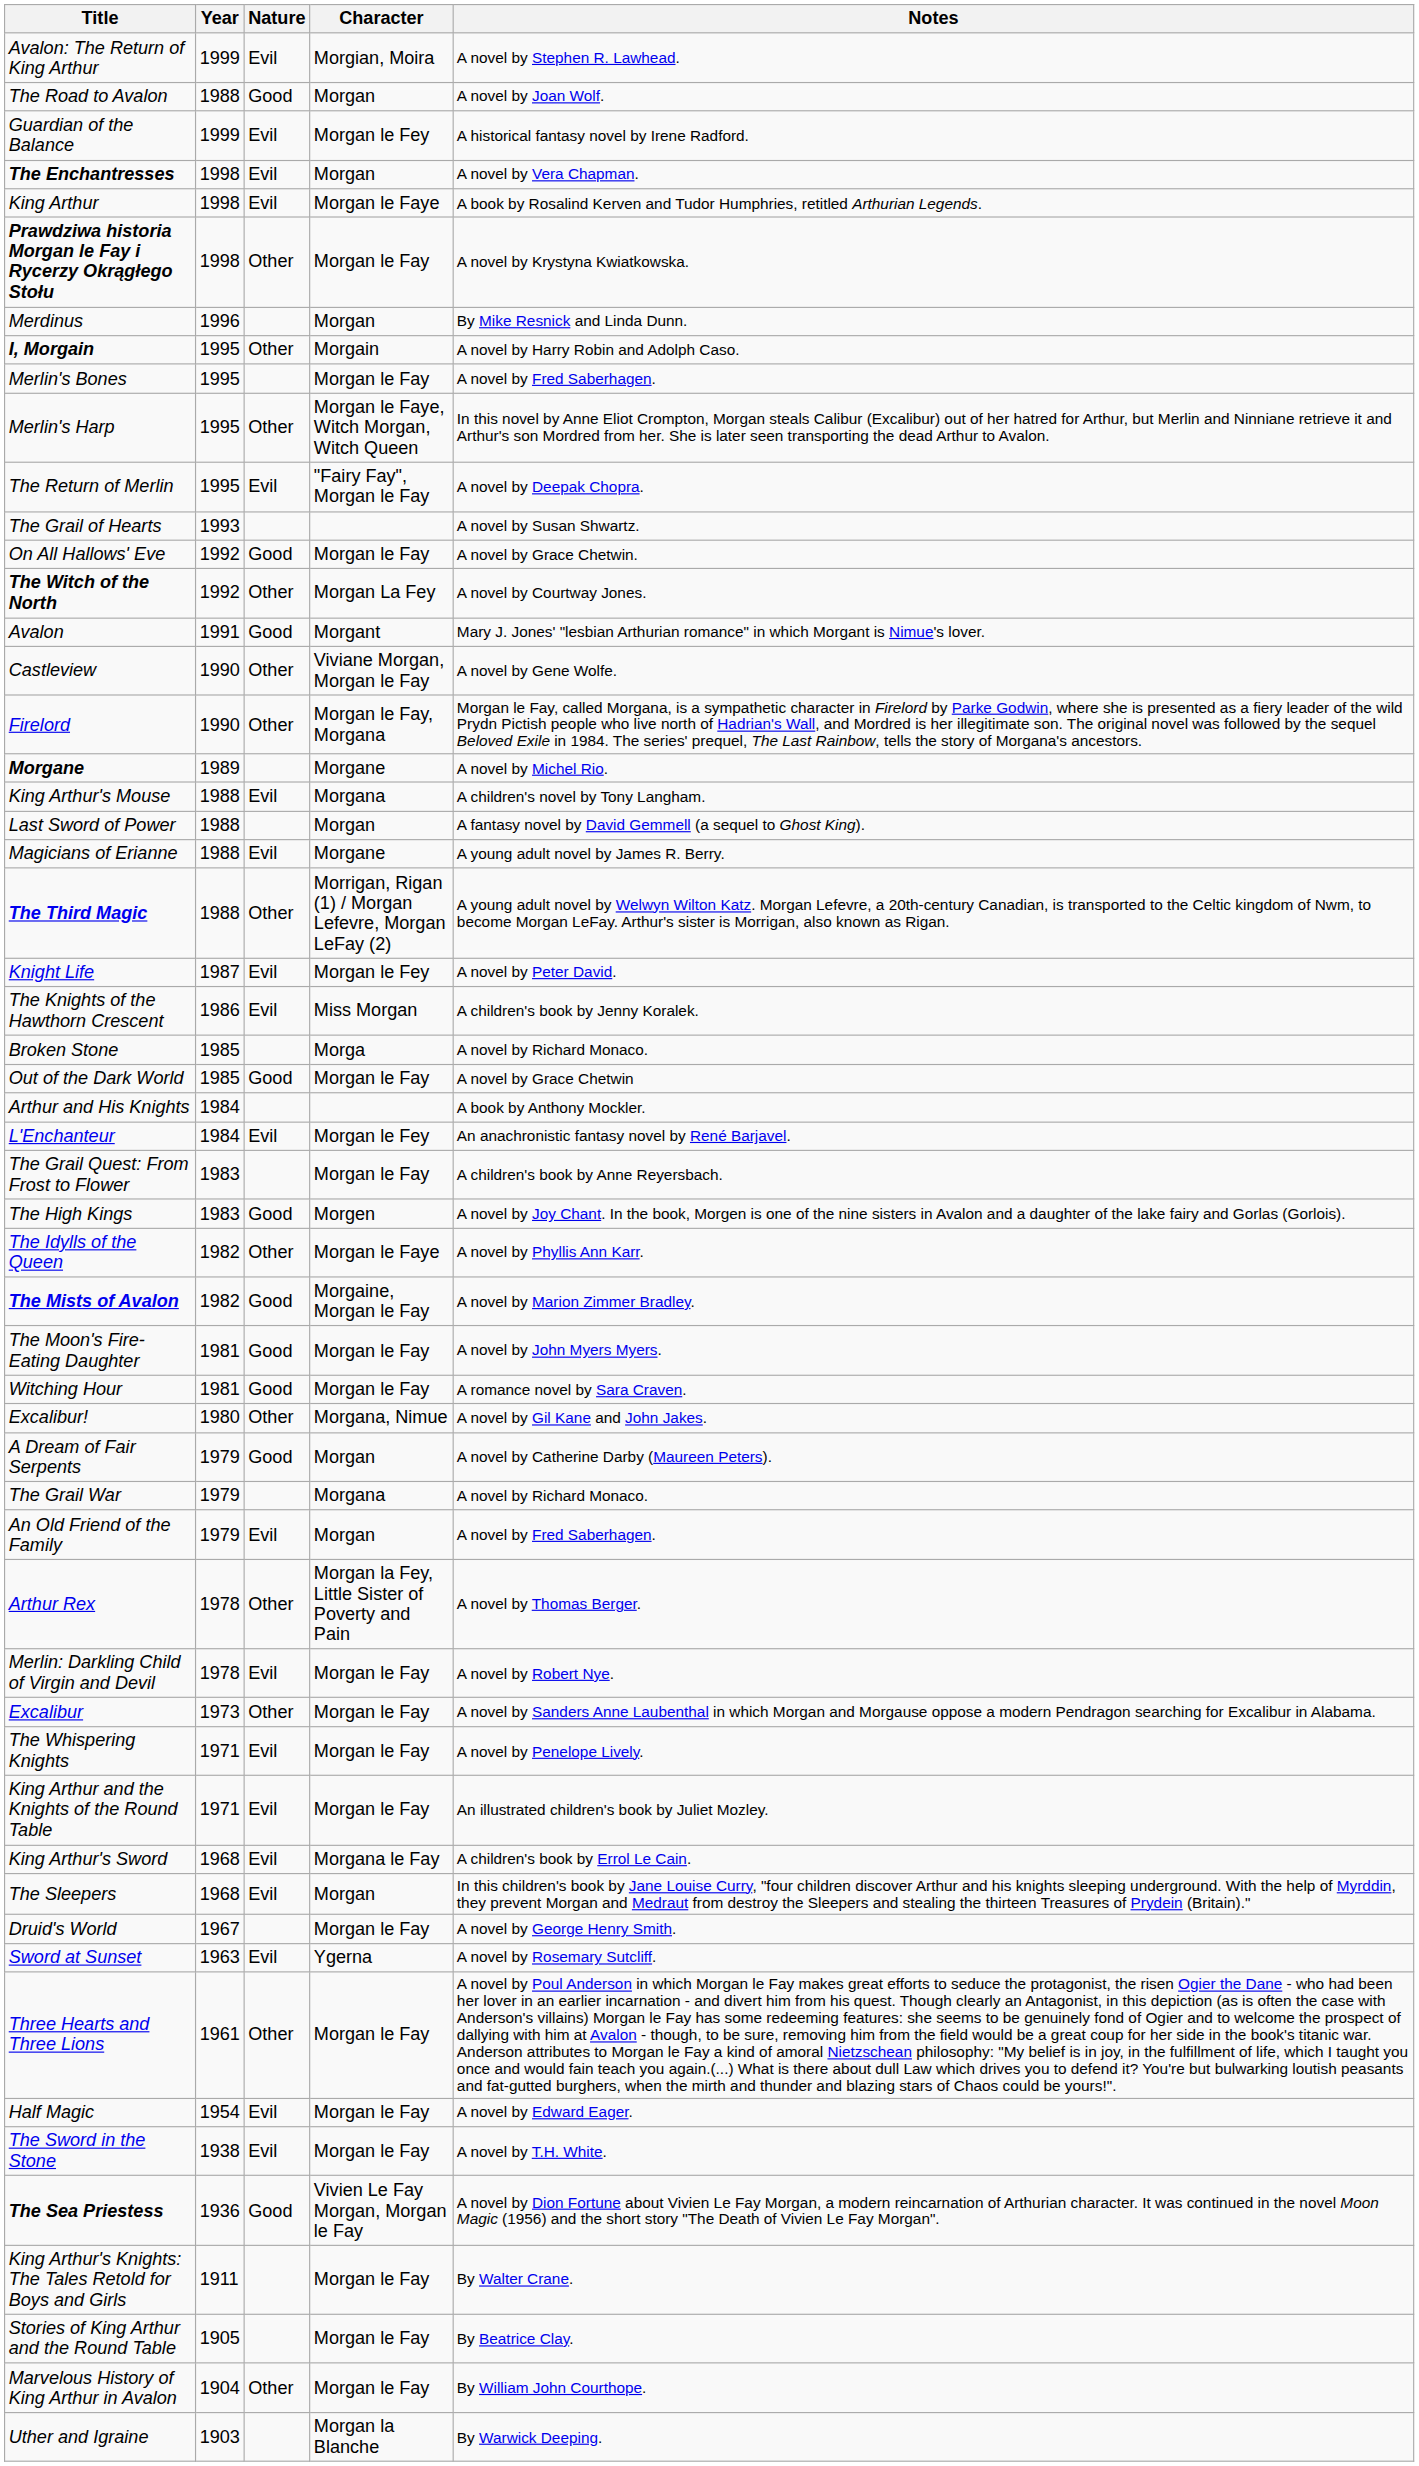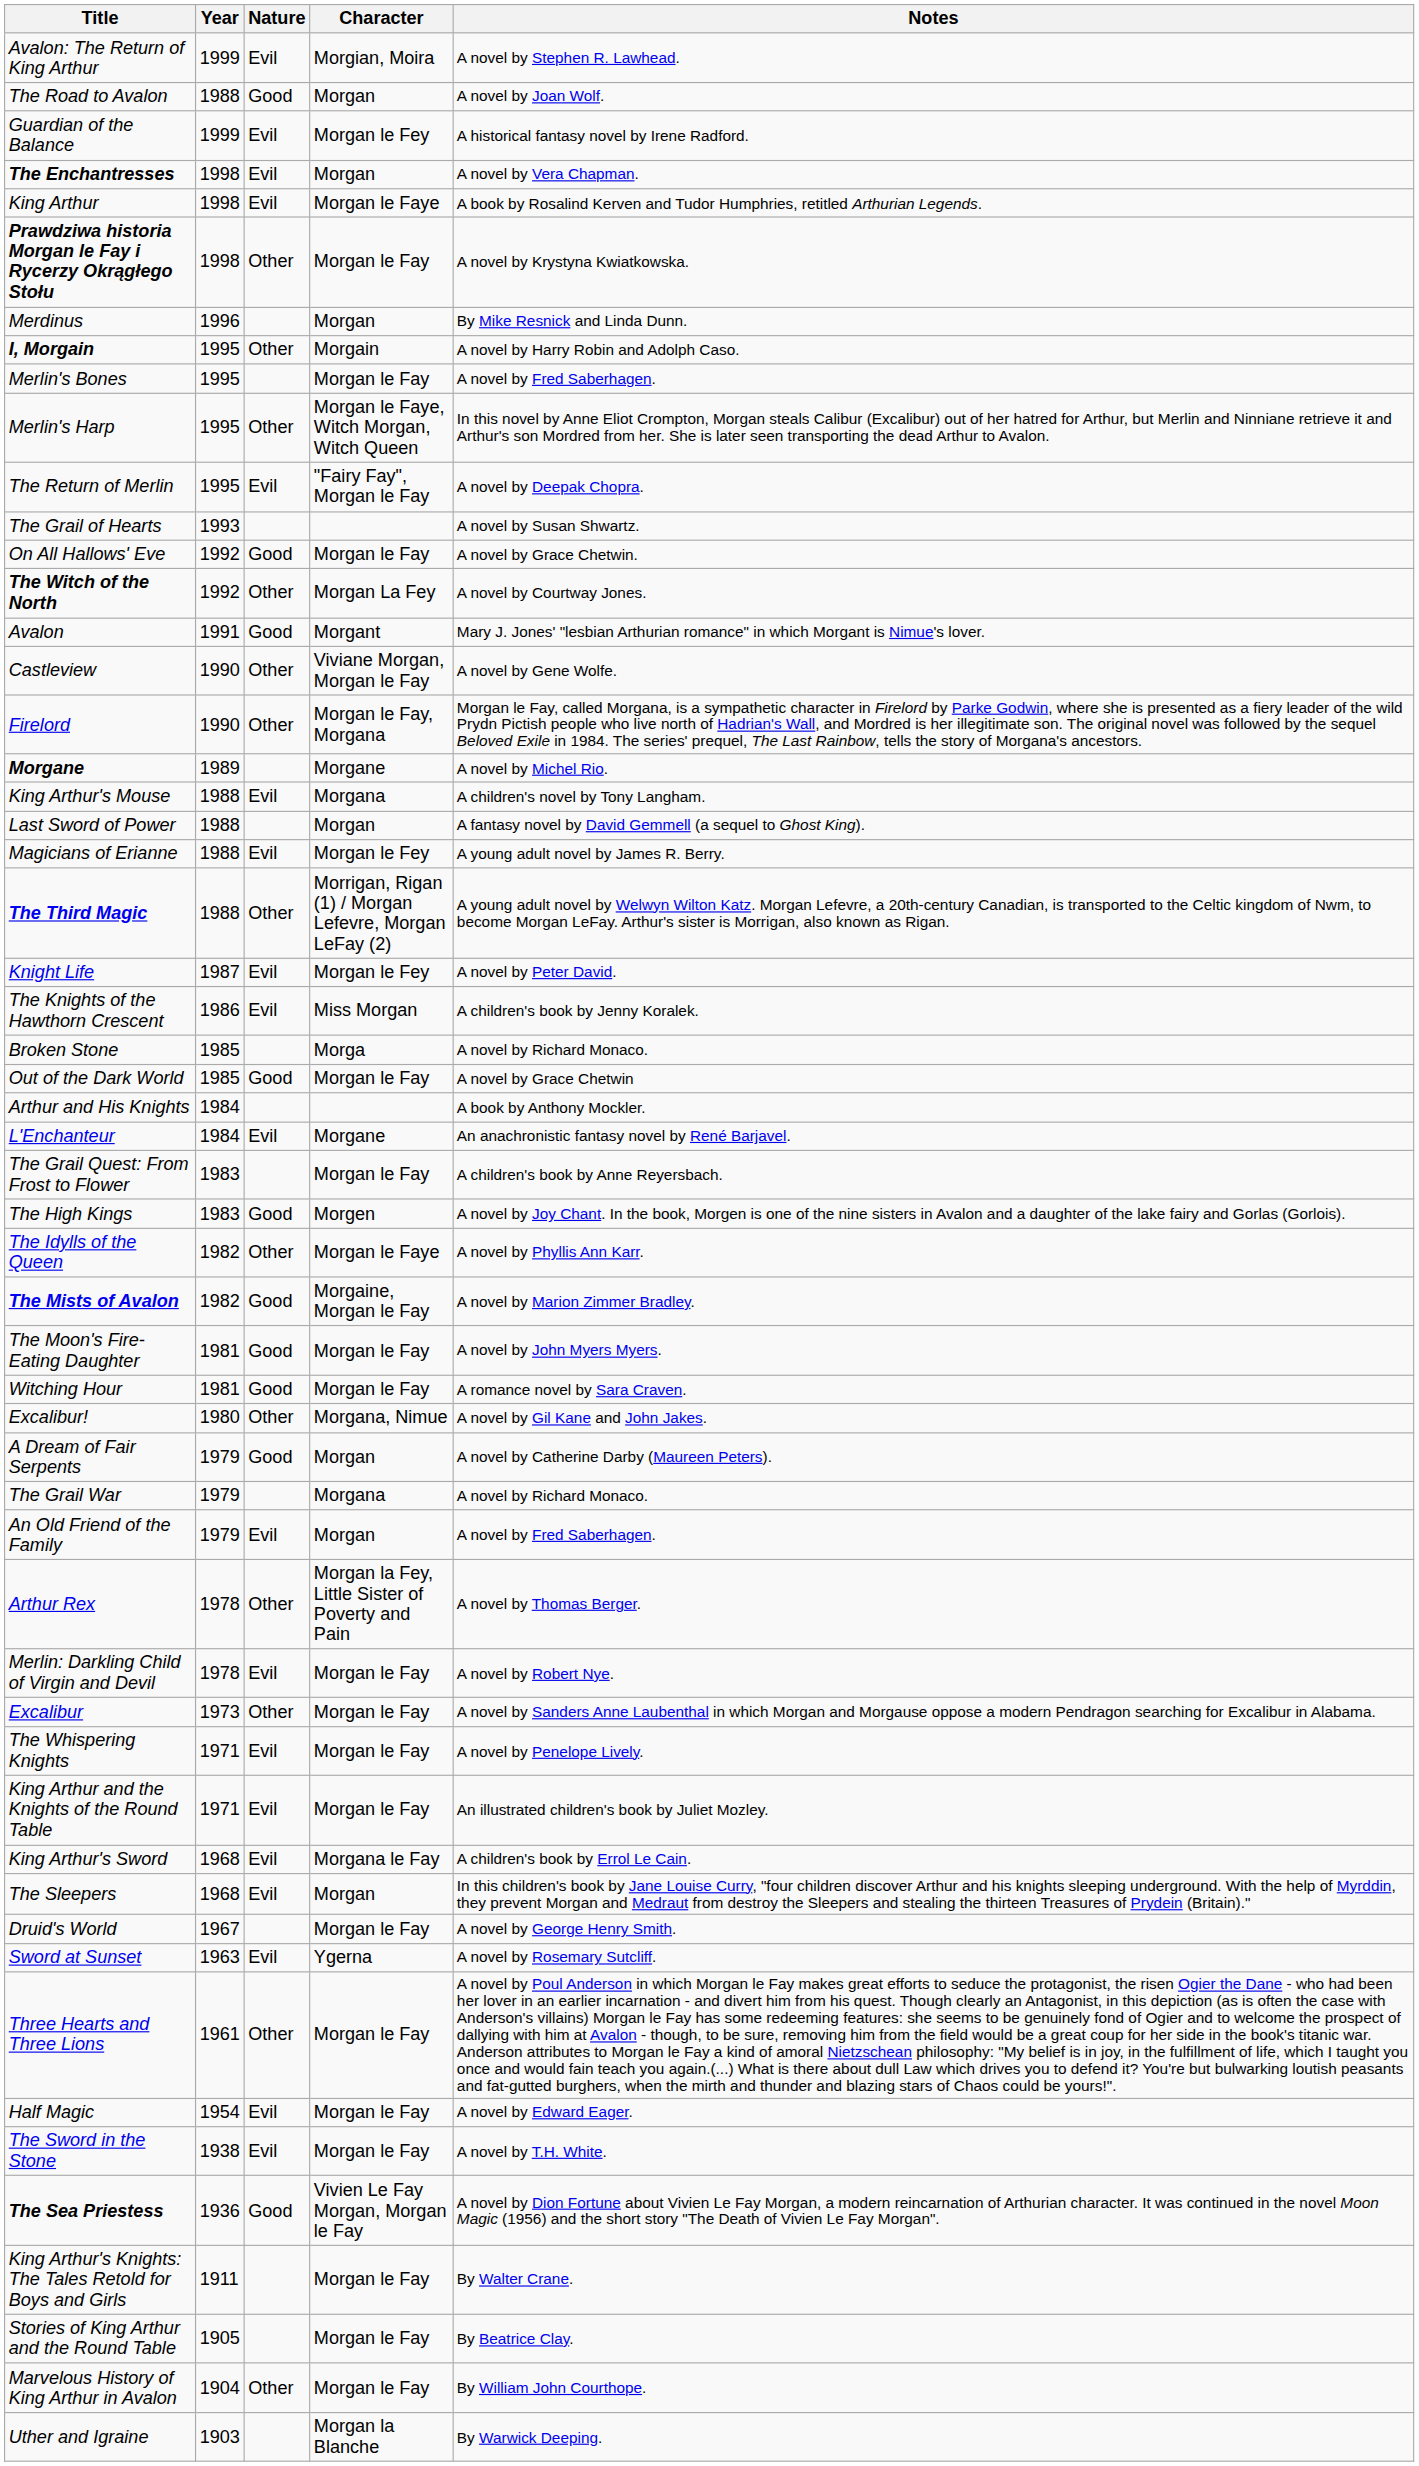Magicians of Erianne | Character: Morgane -> Morgan le Fey
L'Enchanteur | Character: Morgan le Fey -> Morgane
